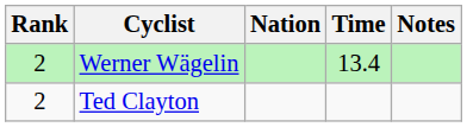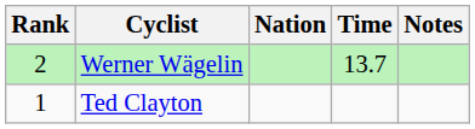Werner Wägelin | Time: 13.4 -> 13.7
Ted Clayton | Rank: 2 -> 1
